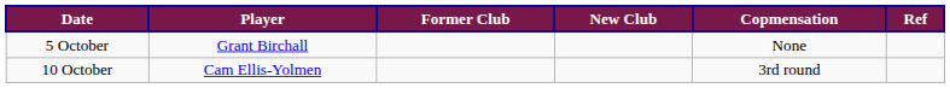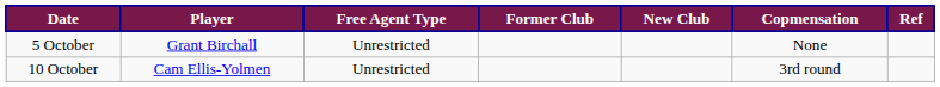+ column: Free Agent Type | Unrestricted | Unrestricted
